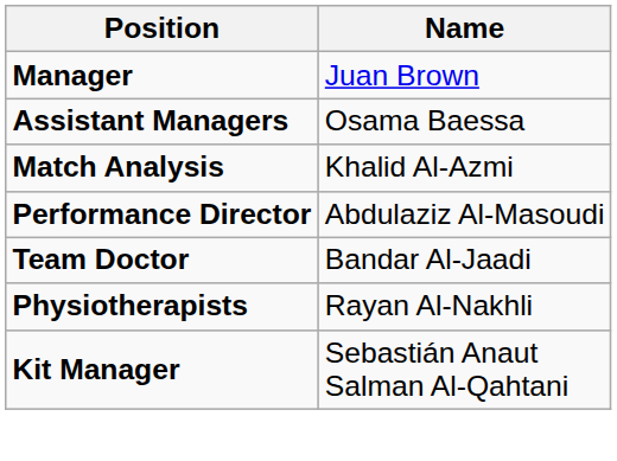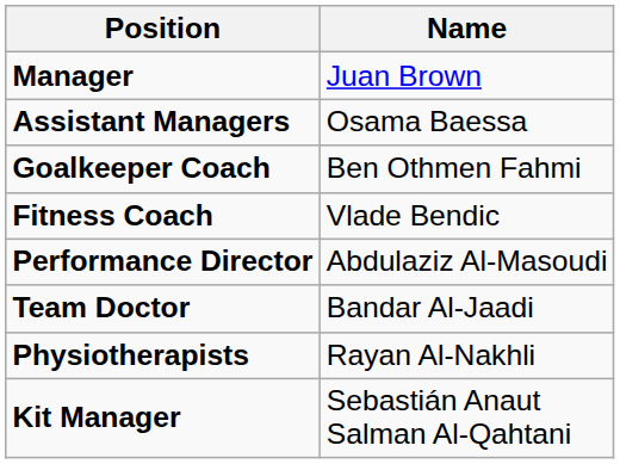+ row: Goalkeeper Coach | Ben Othmen Fahmi
+ row: Fitness Coach | Vlade Bendic
- row: Match Analysis | Khalid Al-Azmi
